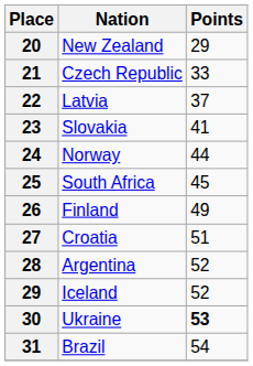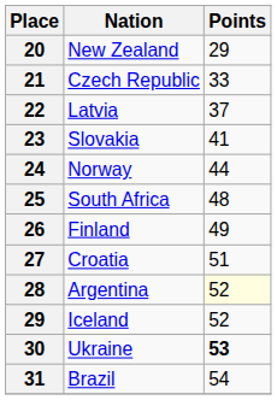South Africa | Points: 45 -> 48
Argentina | Points: no background -> lightyellow background
